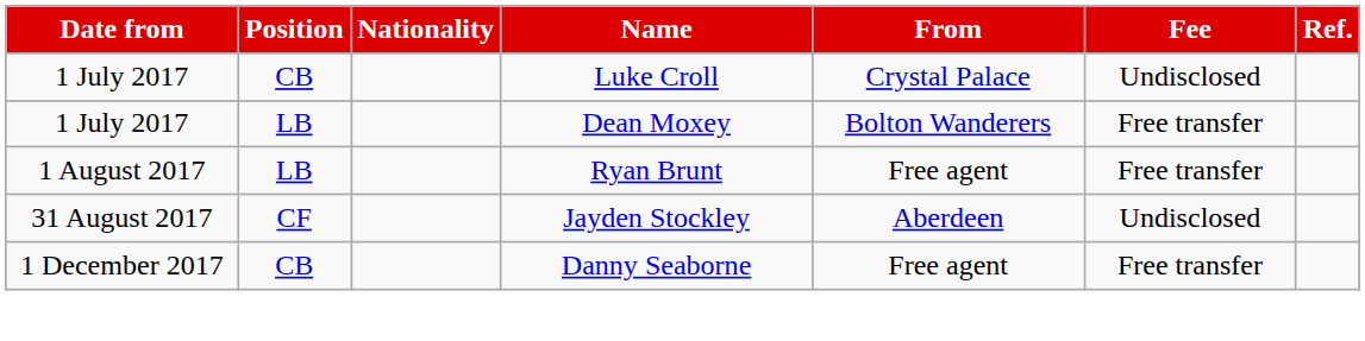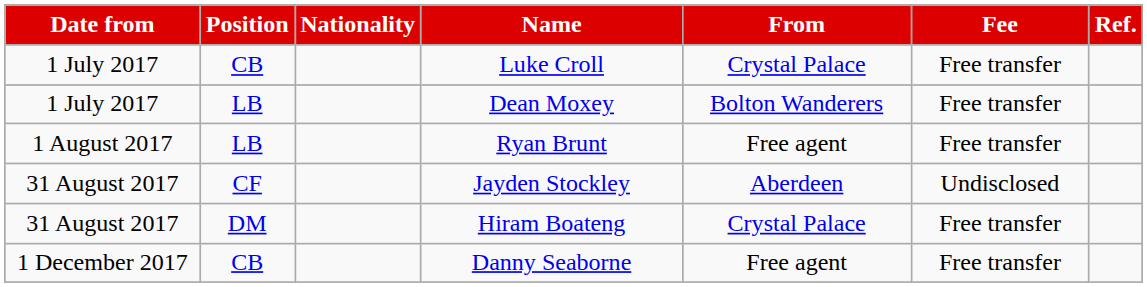Luke Croll | Fee: Undisclosed -> Free transfer
+ row: 31 August 2017 | DM | Hiram Boateng | Crystal Palace | Free transfer
